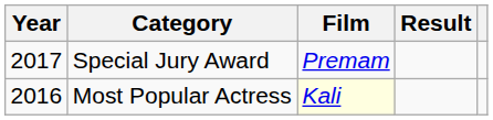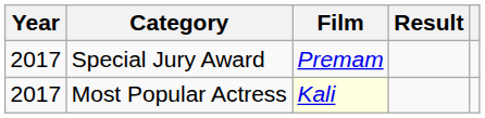Most Popular Actress | Year: 2016 -> 2017
